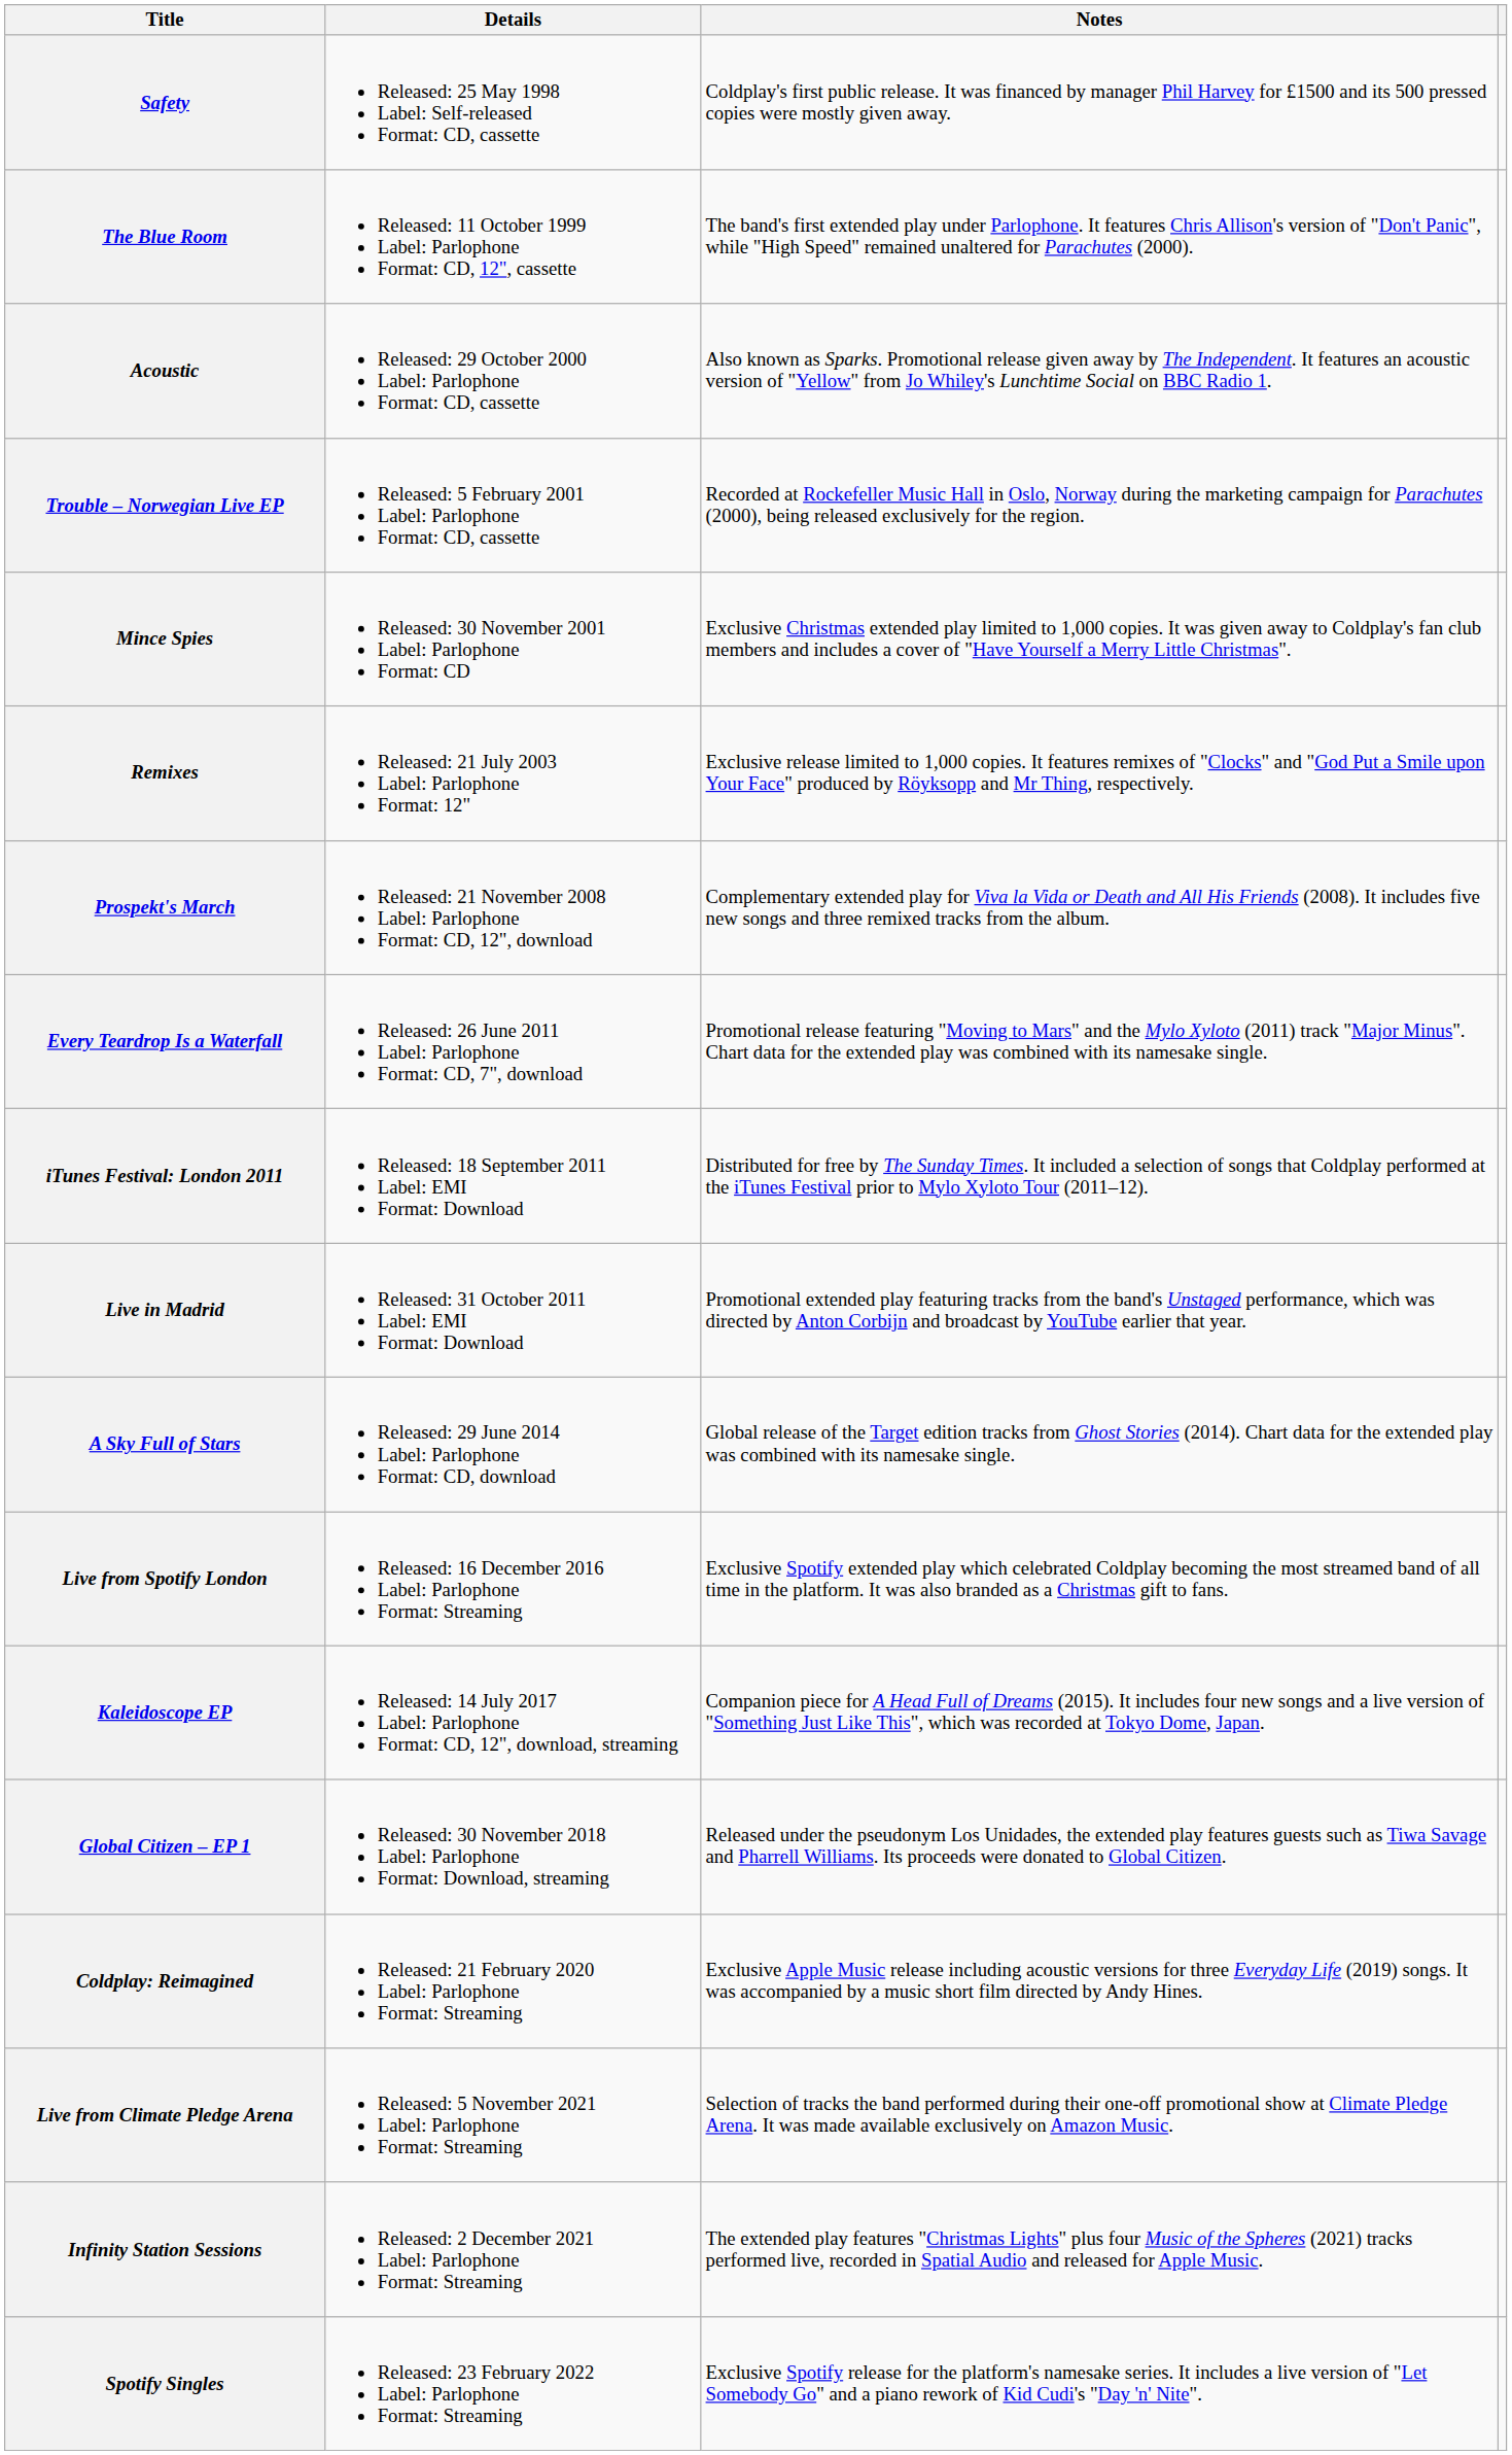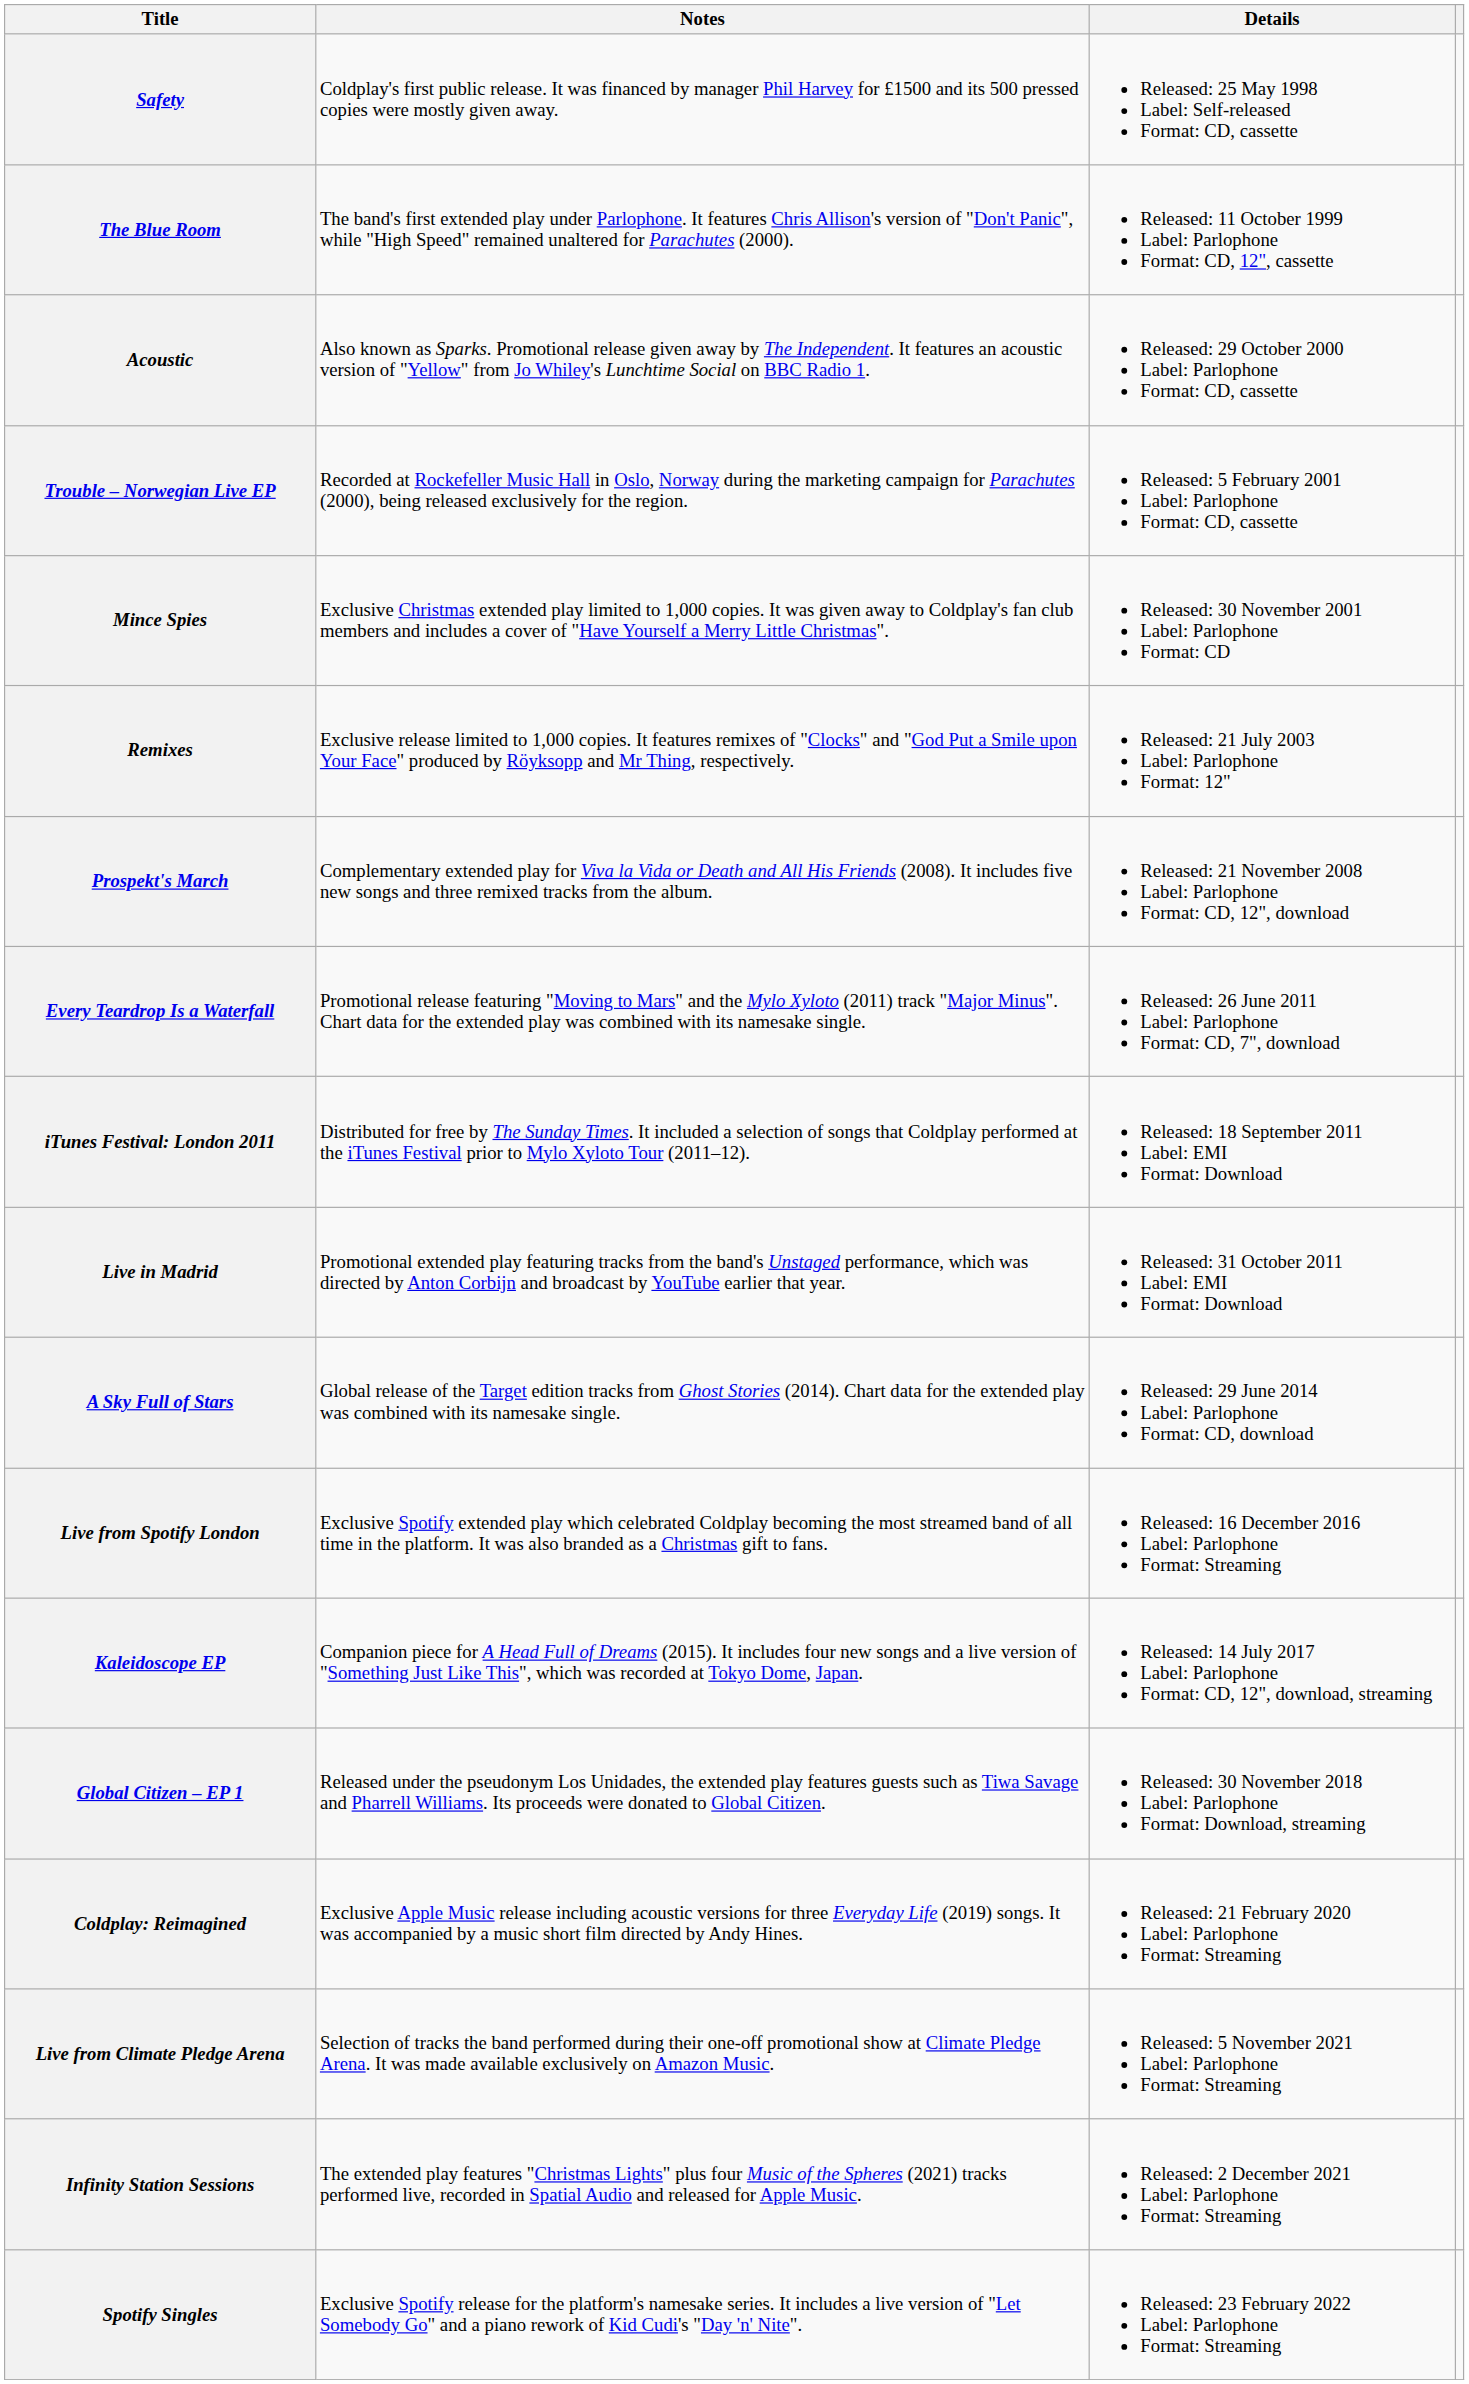columns swapped: Details <-> Notes
